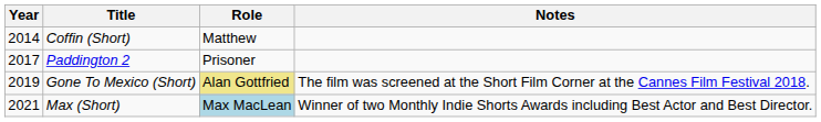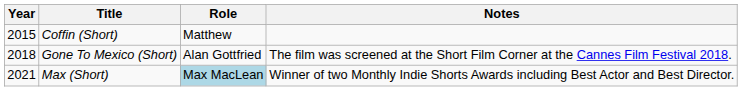Coffin (Short) | Year: 2014 -> 2015
- row: 2017 | Paddington 2 | Prisoner
Gone To Mexico (Short) | Year: 2019 -> 2018
Gone To Mexico (Short) | Role: khaki background -> no background
